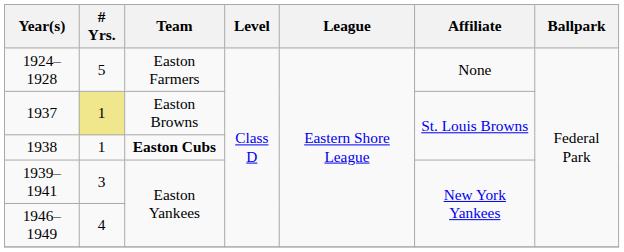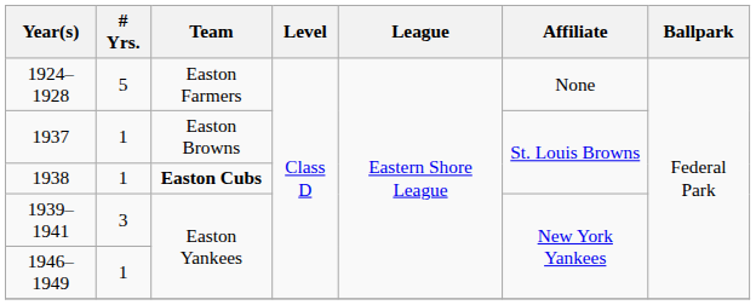1937 | # Yrs.: khaki background -> no background
1946–1949 | # Yrs.: 4 -> 1
